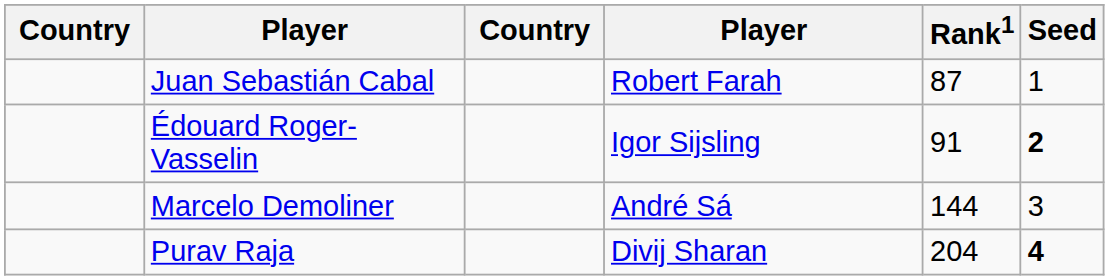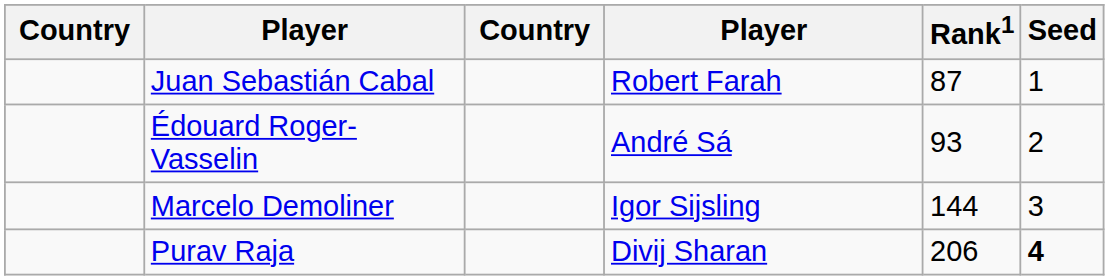Édouard Roger-Vasselin | column 4: Igor Sijsling -> André Sá
Édouard Roger-Vasselin | Rank1: 91 -> 93
Édouard Roger-Vasselin | Seed: bold -> normal
Marcelo Demoliner | column 4: André Sá -> Igor Sijsling
Purav Raja | Rank1: 204 -> 206
